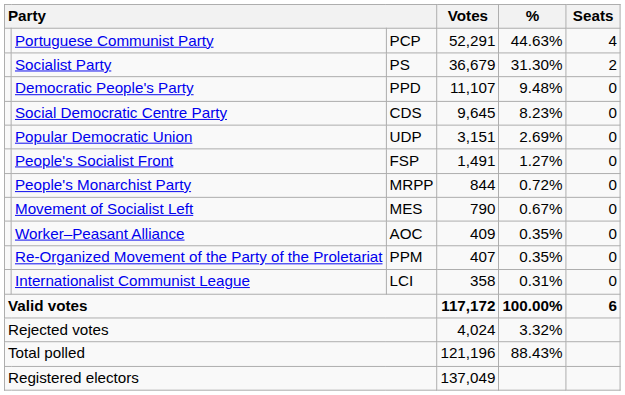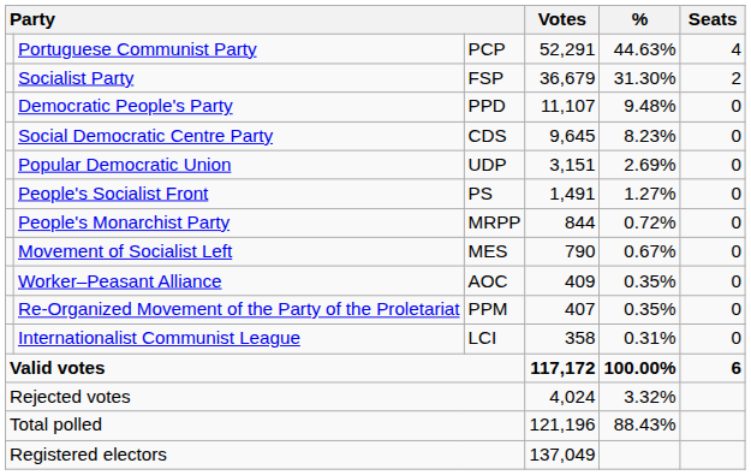Socialist Party | column 3: PS -> FSP
People's Socialist Front | column 3: FSP -> PS
